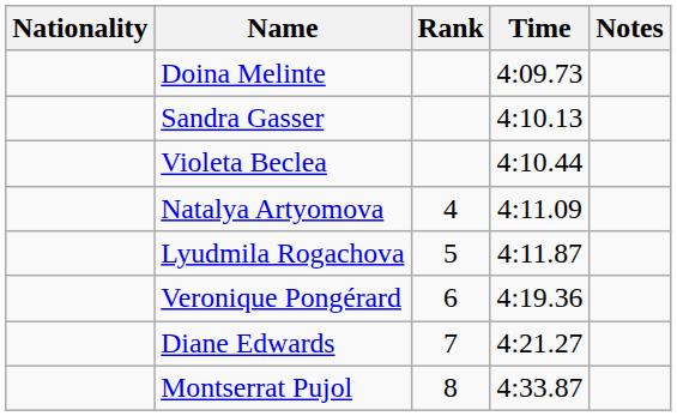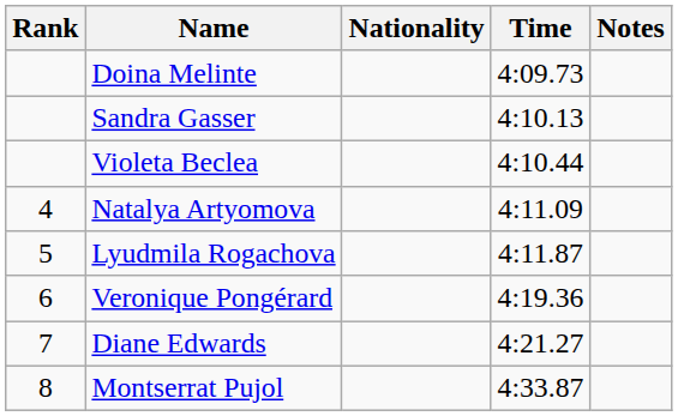columns swapped: Rank <-> Nationality
